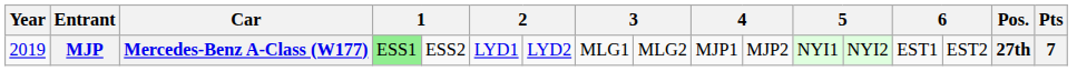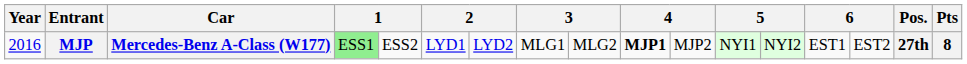MJP | Year: 2019 -> 2016
MJP | column 10: normal -> bold
MJP | Pts: 7 -> 8
